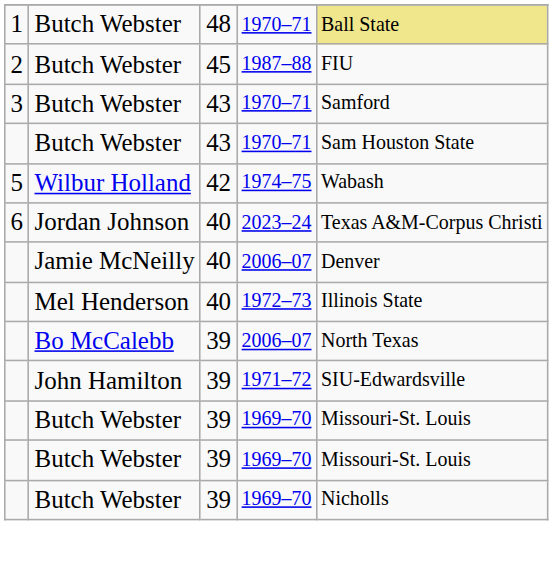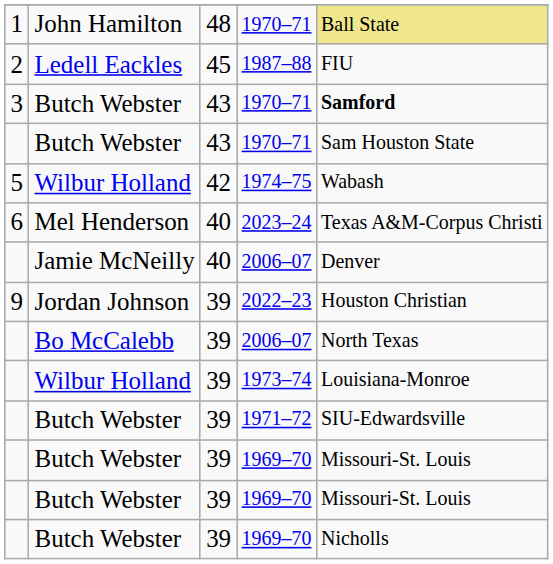1 / 1970–71 | column 2: Butch Webster -> John Hamilton
1987–88 | column 2: Butch Webster -> Ledell Eackles
3 / 1970–71 | column 5: normal -> bold
2023–24 | column 2: Jordan Johnson -> Mel Henderson
- row: Mel Henderson | 40 | 1972–73 | Illinois State
+ row: 9 | Jordan Johnson | 39 | 2022–23 | Houston Christian
+ row: Wilbur Holland | 39 | 1973–74 | Louisiana-Monroe
1971–72 | column 2: John Hamilton -> Butch Webster
